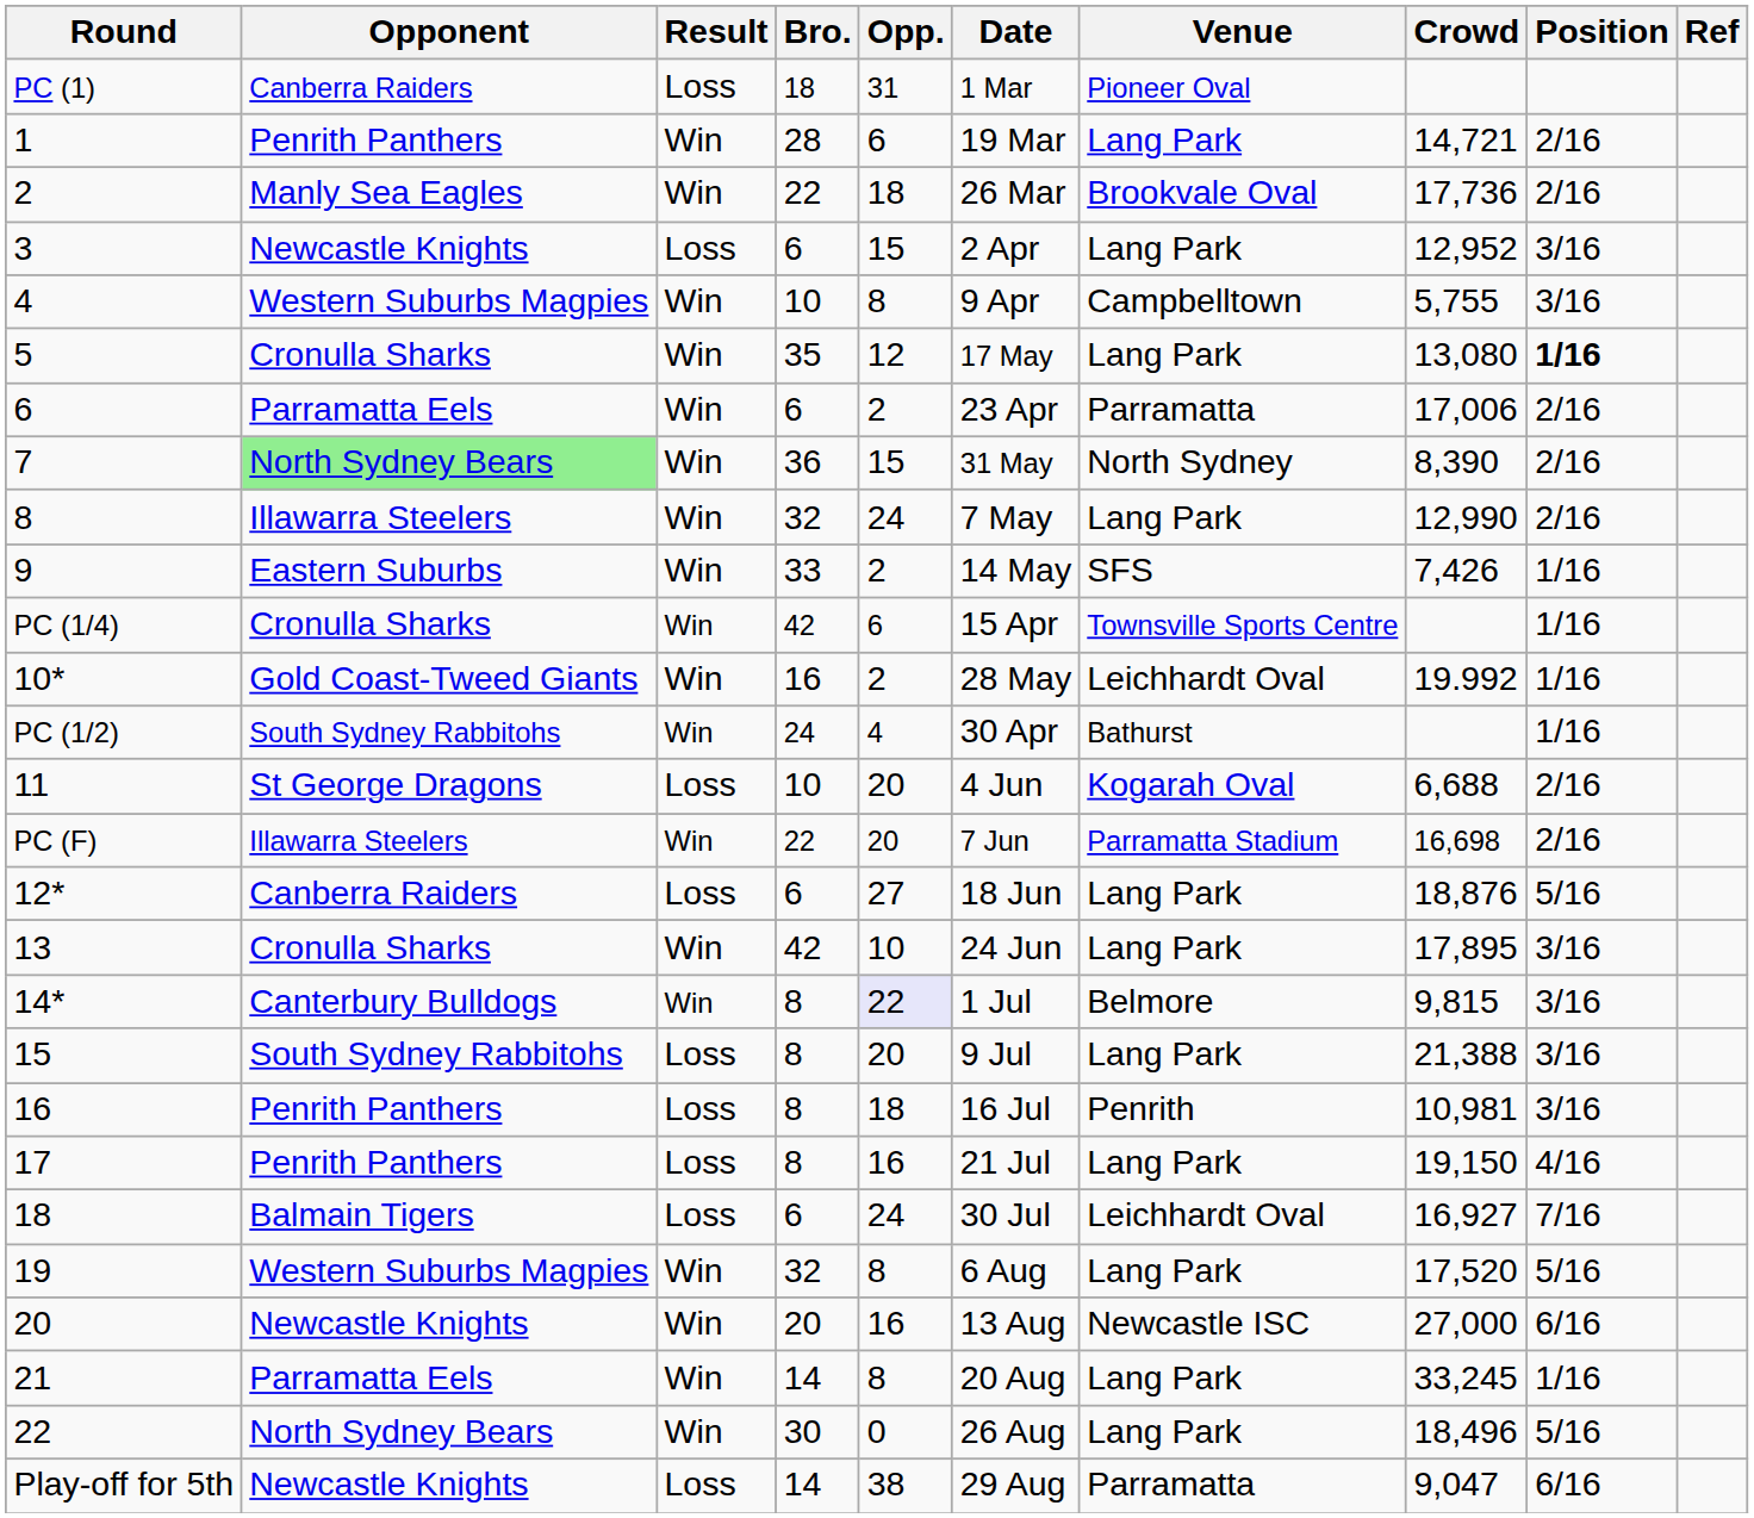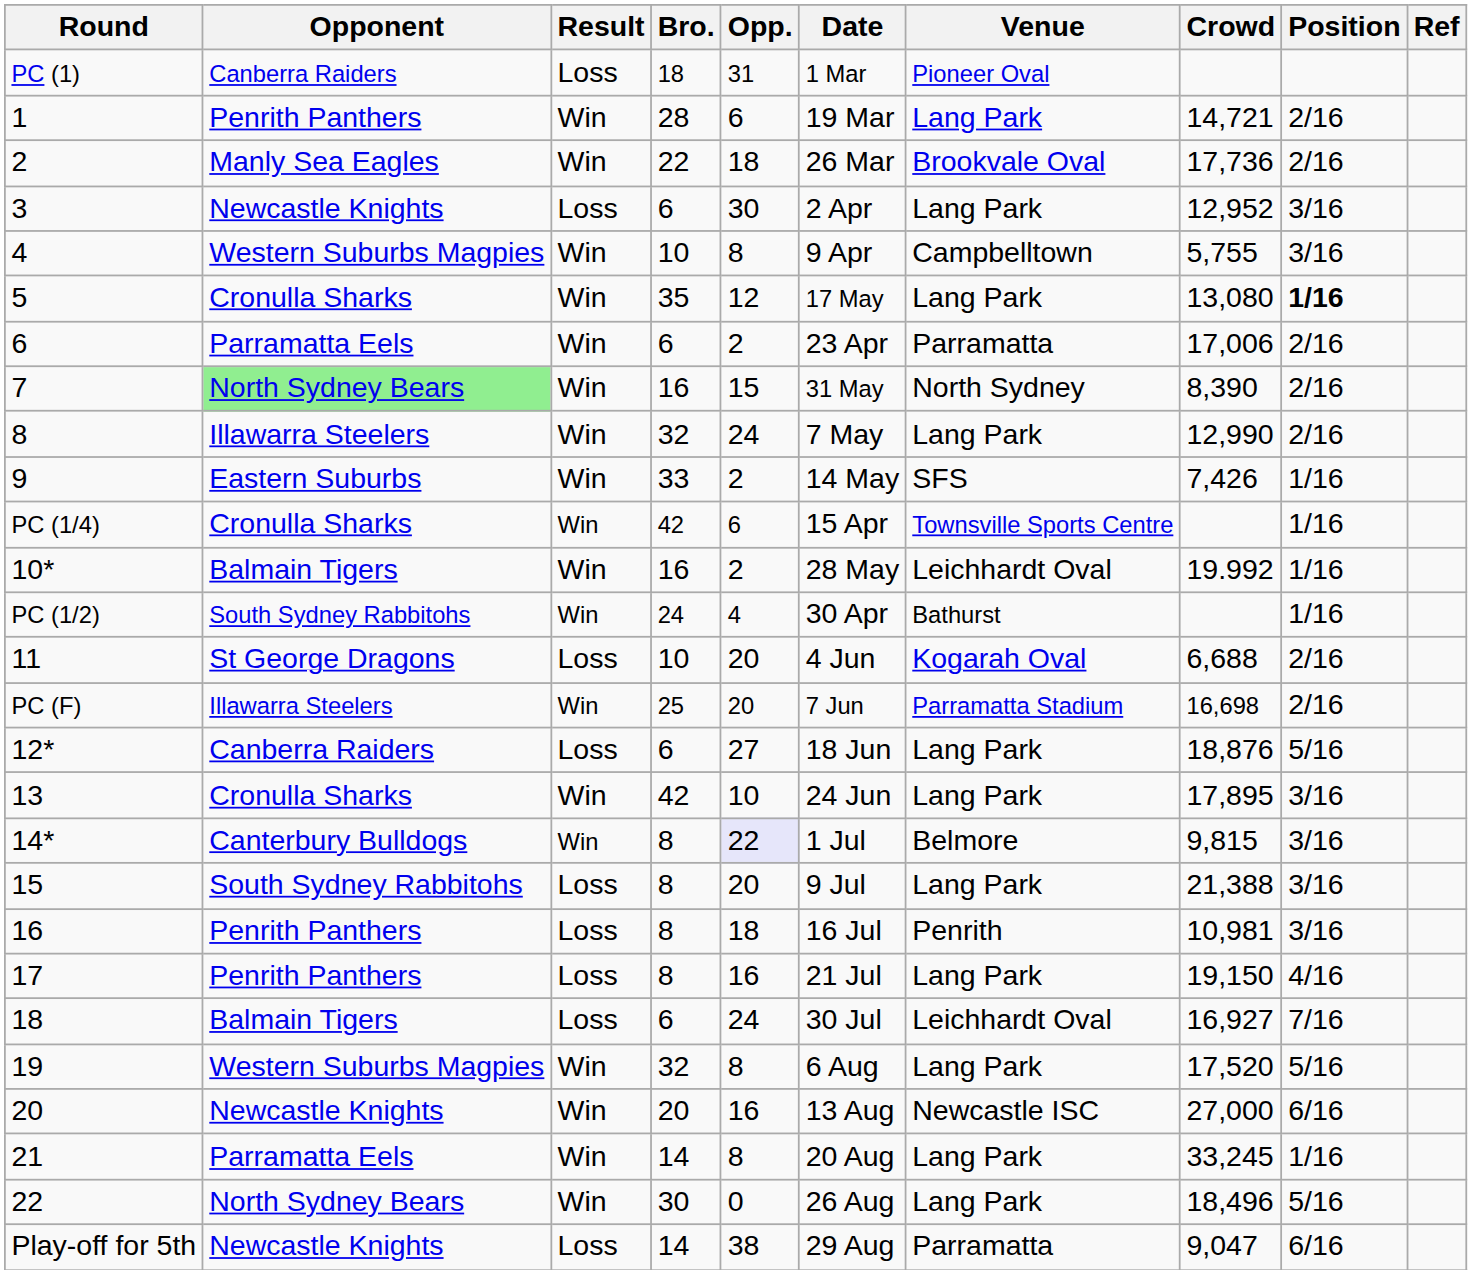3 | Opp.: 15 -> 30
7 | Bro.: 36 -> 16
10* | Opponent: Gold Coast-Tweed Giants -> Balmain Tigers
PC (F) | Bro.: 22 -> 25
